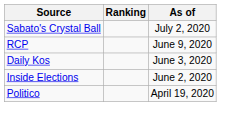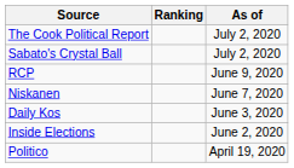+ row: The Cook Political Report | July 2, 2020
+ row: Niskanen | June 7, 2020
